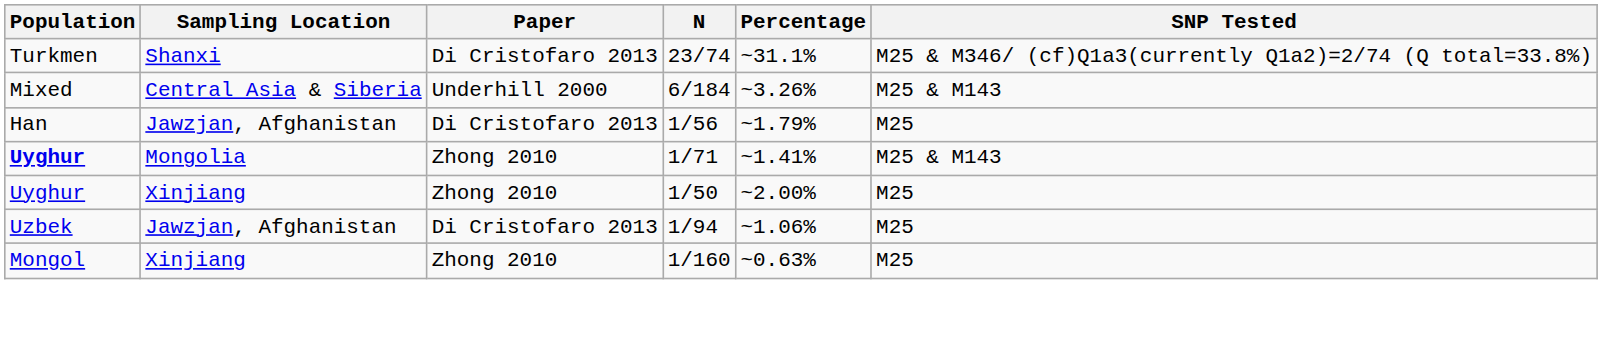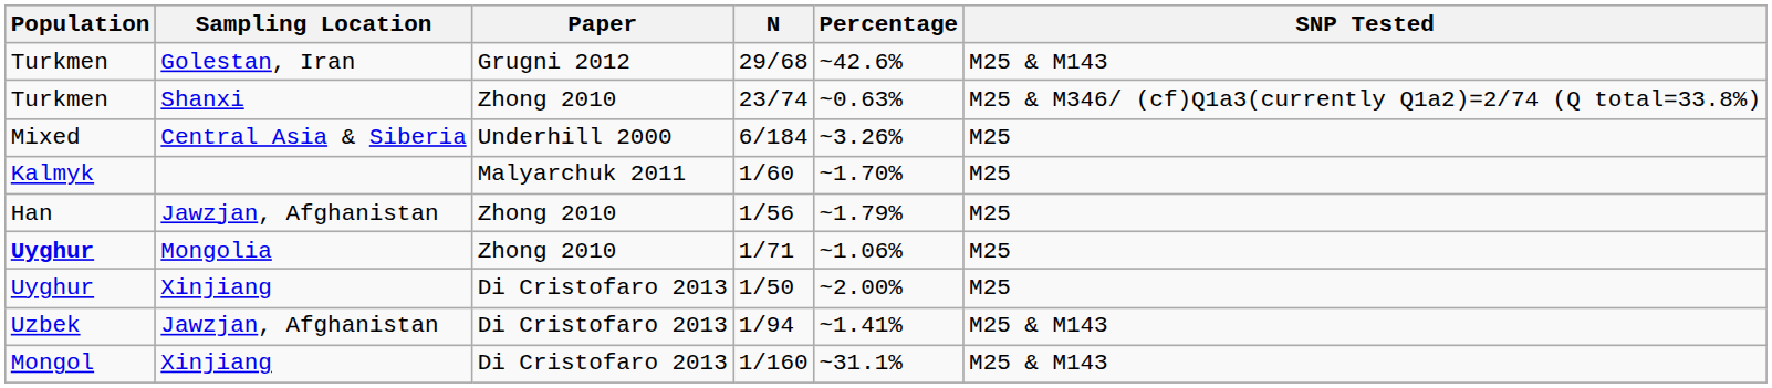+ row: Turkmen | Golestan, Iran | Grugni 2012 | 29/68 | ~42.6% | M25 & M143
23/74 | Paper: Di Cristofaro 2013 -> Zhong 2010
23/74 | Percentage: ~31.1% -> ~0.63%
6/184 | SNP Tested: M25 & M143 -> M25
+ row: Kalmyk | Malyarchuk 2011 | 1/60 | ~1.70% | M25
1/56 | Paper: Di Cristofaro 2013 -> Zhong 2010
1/71 | Percentage: ~1.41% -> ~1.06%
1/71 | SNP Tested: M25 & M143 -> M25
1/50 | Paper: Zhong 2010 -> Di Cristofaro 2013
1/94 | Percentage: ~1.06% -> ~1.41%
1/94 | SNP Tested: M25 -> M25 & M143
1/160 | Paper: Zhong 2010 -> Di Cristofaro 2013
1/160 | Percentage: ~0.63% -> ~31.1%
1/160 | SNP Tested: M25 -> M25 & M143
